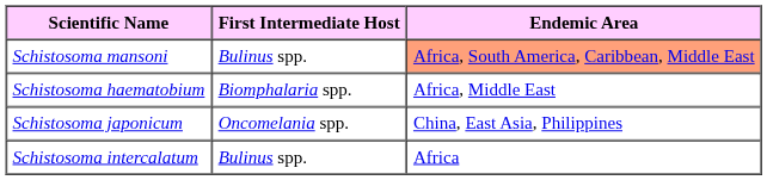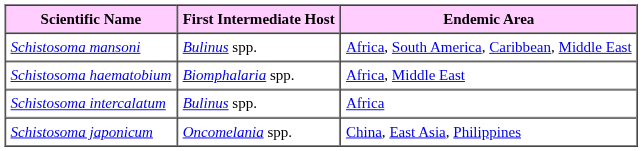Schistosoma mansoni | Endemic Area: lightsalmon background -> no background
rows swapped: Schistosoma japonicum <-> Schistosoma intercalatum
